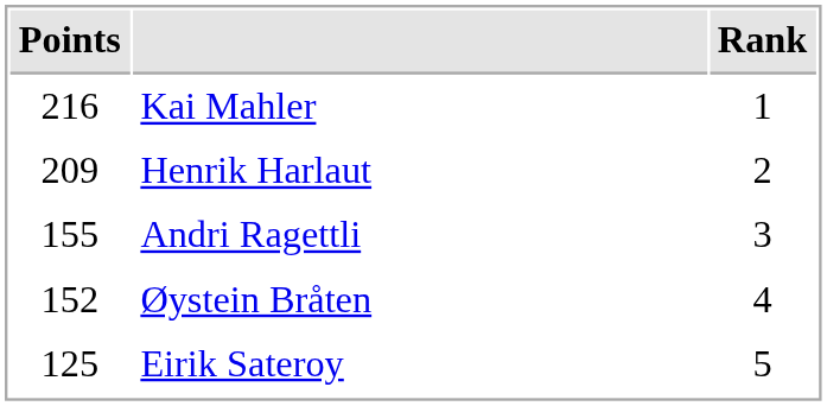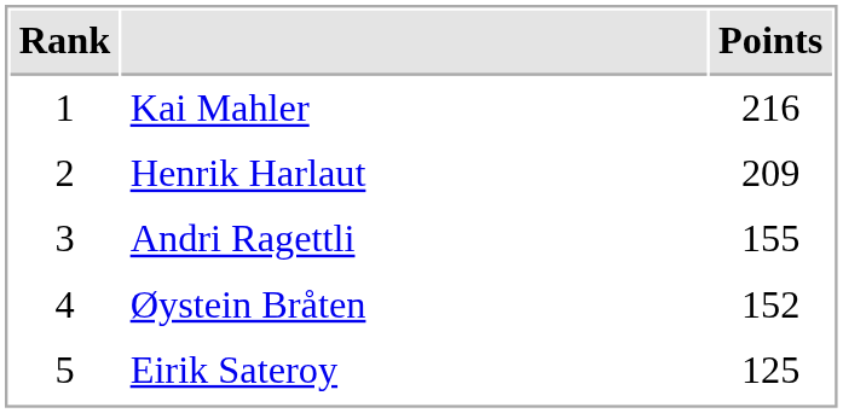columns swapped: Rank <-> Points
